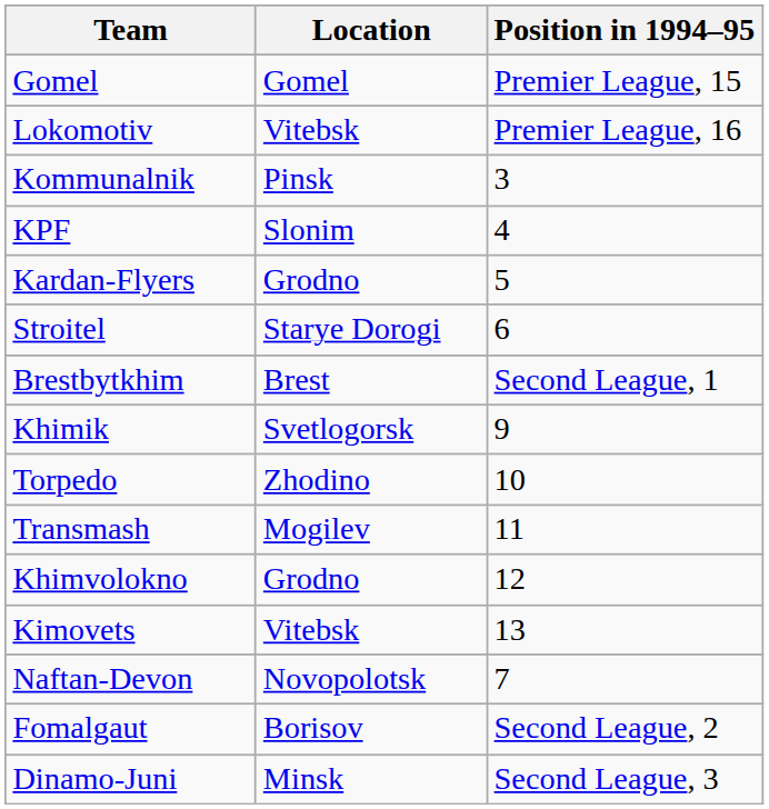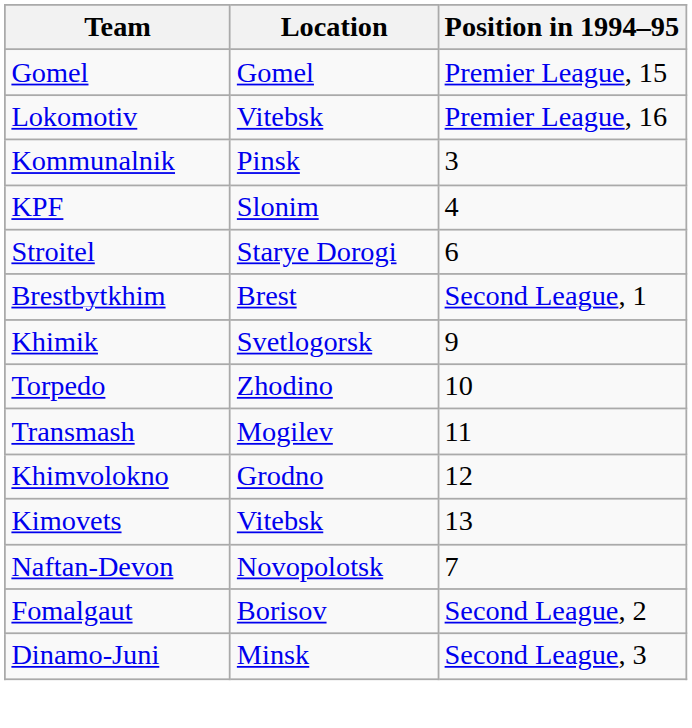- row: Kardan-Flyers | Grodno | 5
